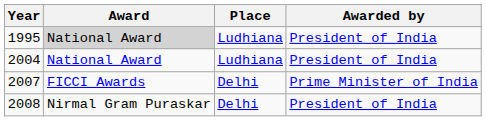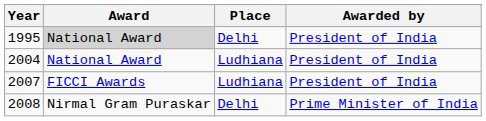1995 | Place: Ludhiana -> Delhi
2007 | Place: Delhi -> Ludhiana
2007 | Awarded by: Prime Minister of India -> President of India
2008 | Awarded by: President of India -> Prime Minister of India
